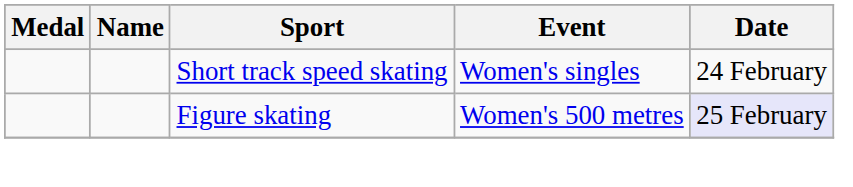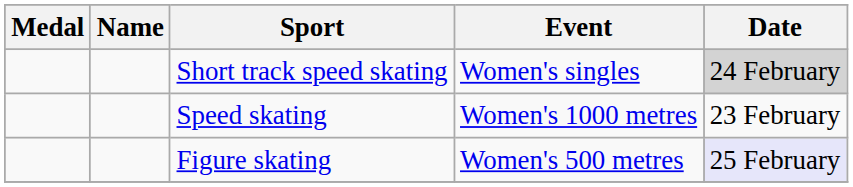Short track speed skating | Date: no background -> lightgrey background
+ row: Speed skating | Women's 1000 metres | 23 February
